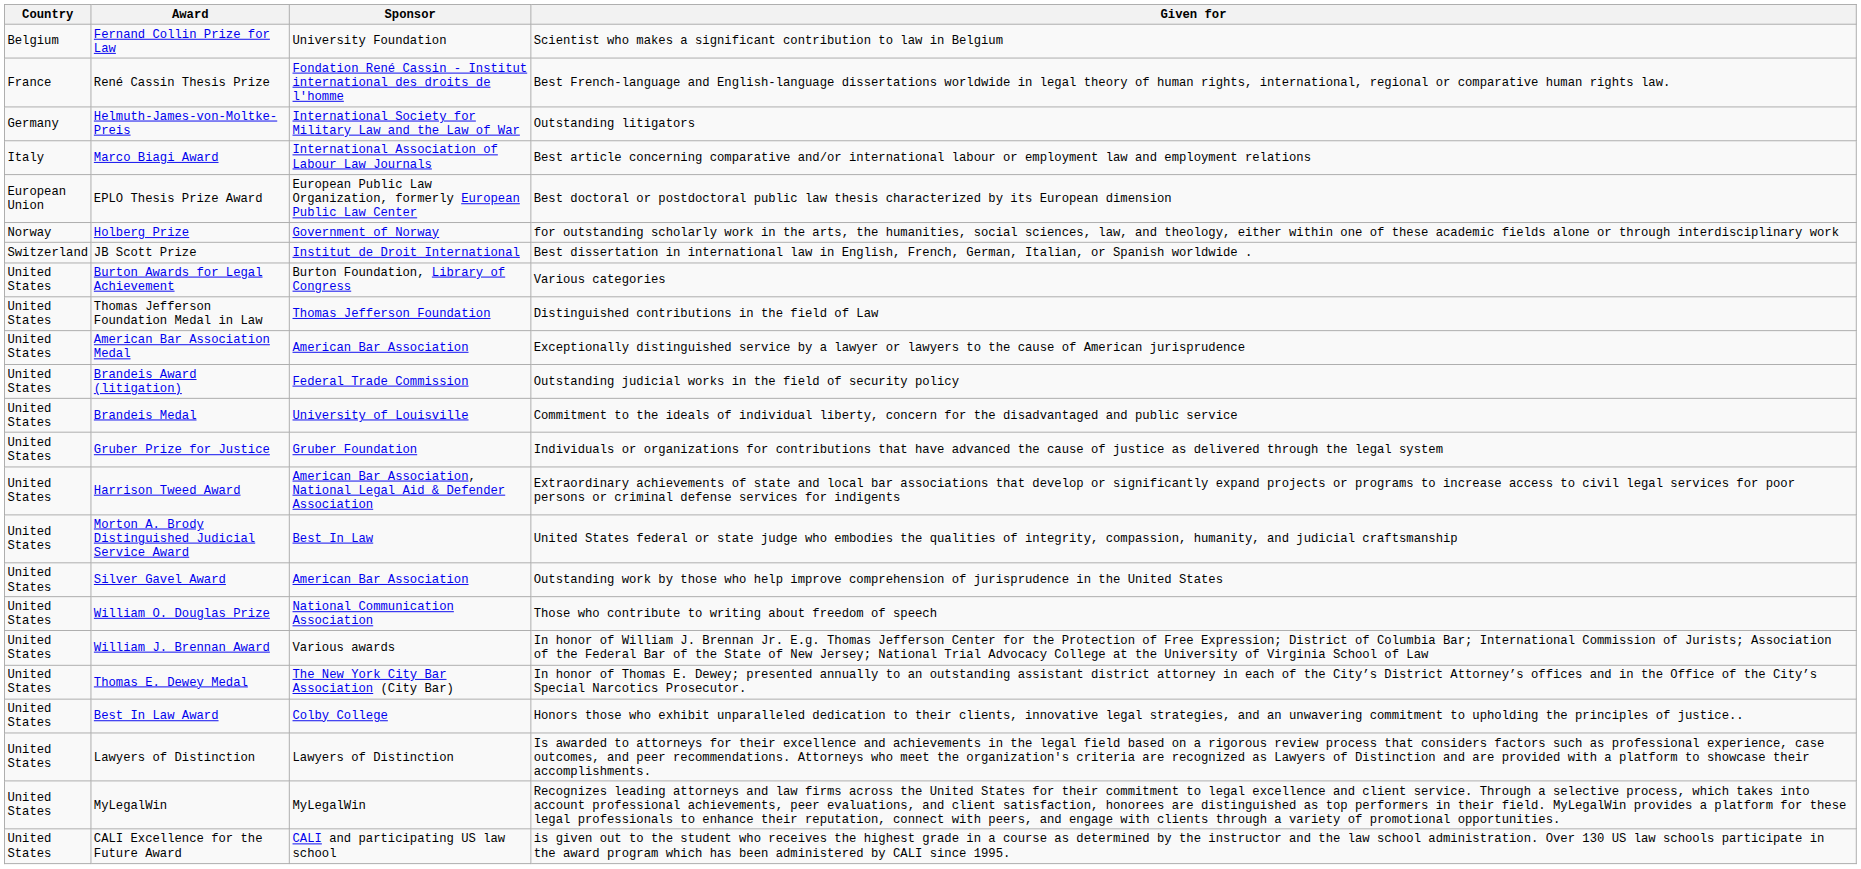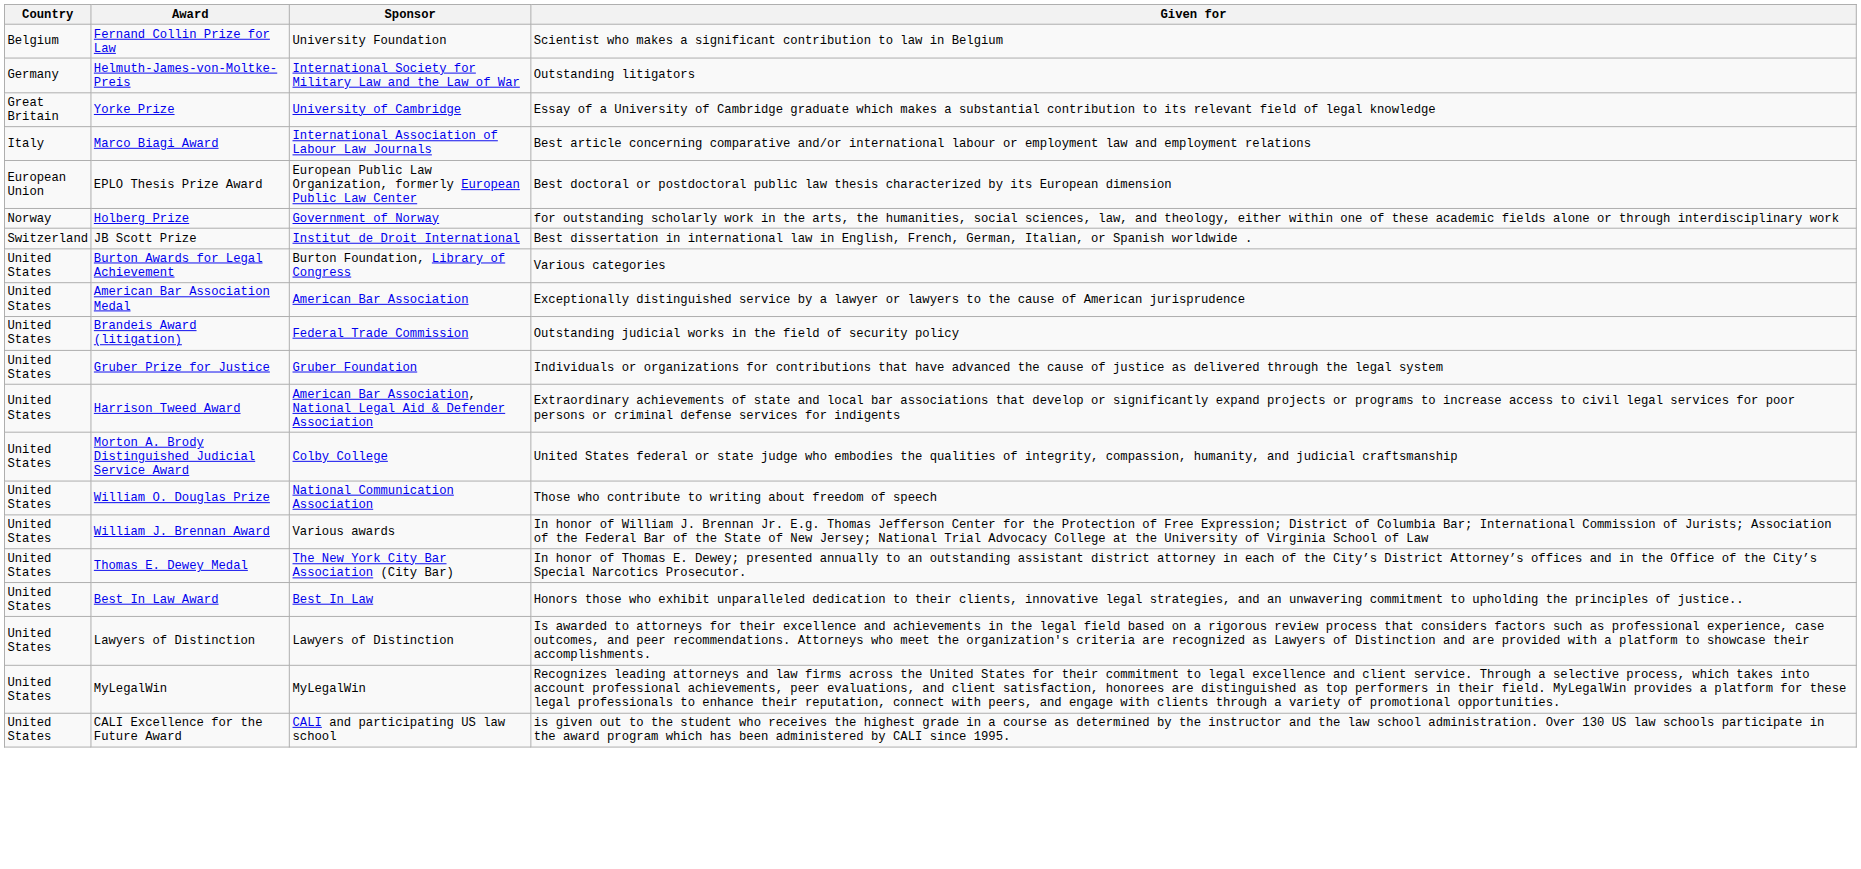- row: France | René Cassin Thesis Prize | Fondation René Cassin - Institut international des droits de l'homme | Best French-language and English-language dissertations worldwide in legal theory of human rights, international, regional or comparative human rights law.
+ row: Great Britain | Yorke Prize | University of Cambridge | Essay of a University of Cambridge graduate which makes a substantial contribution to its relevant field of legal knowledge
- row: United States | Thomas Jefferson Foundation Medal in Law | Thomas Jefferson Foundation | Distinguished contributions in the field of Law
- row: United States | Brandeis Medal | University of Louisville | Commitment to the ideals of individual liberty, concern for the disadvantaged and public service
Morton A. Brody Distinguished Judicial Service Award | Sponsor: Best In Law -> Colby College
- row: United States | Silver Gavel Award | American Bar Association | Outstanding work by those who help improve comprehension of jurisprudence in the United States
Best In Law Award | Sponsor: Colby College -> Best In Law
